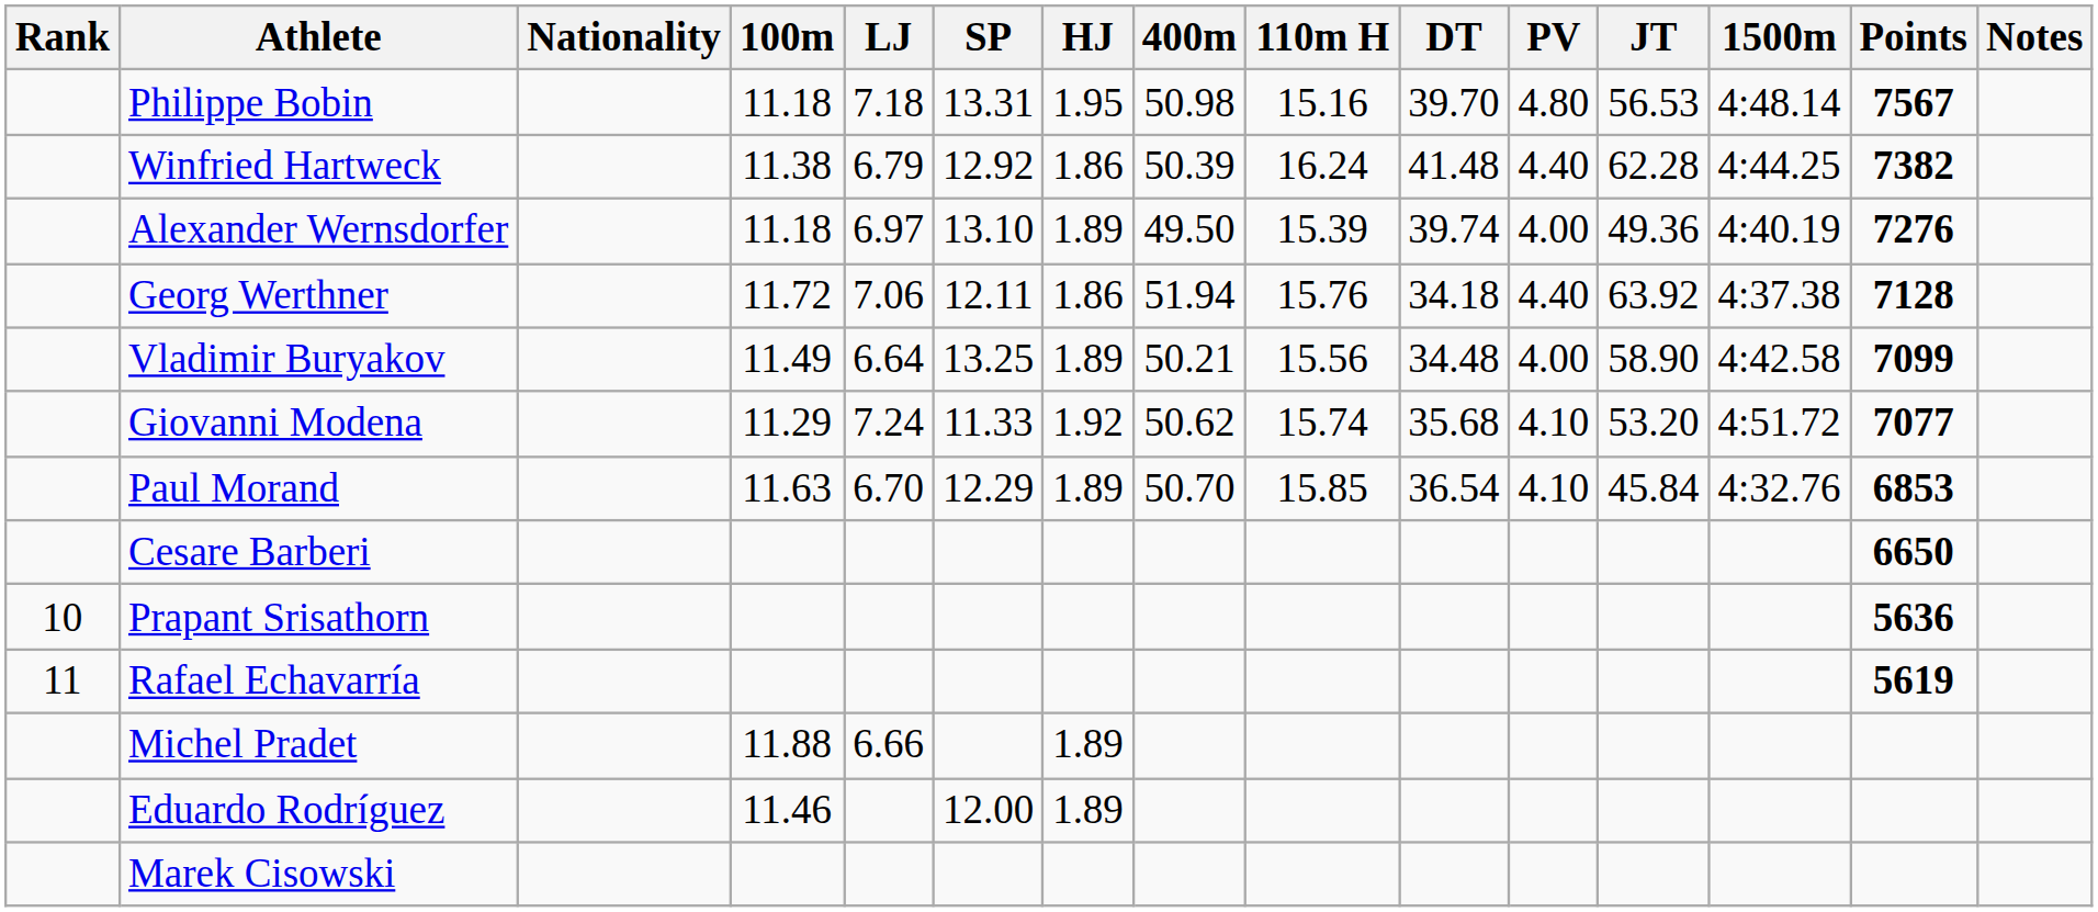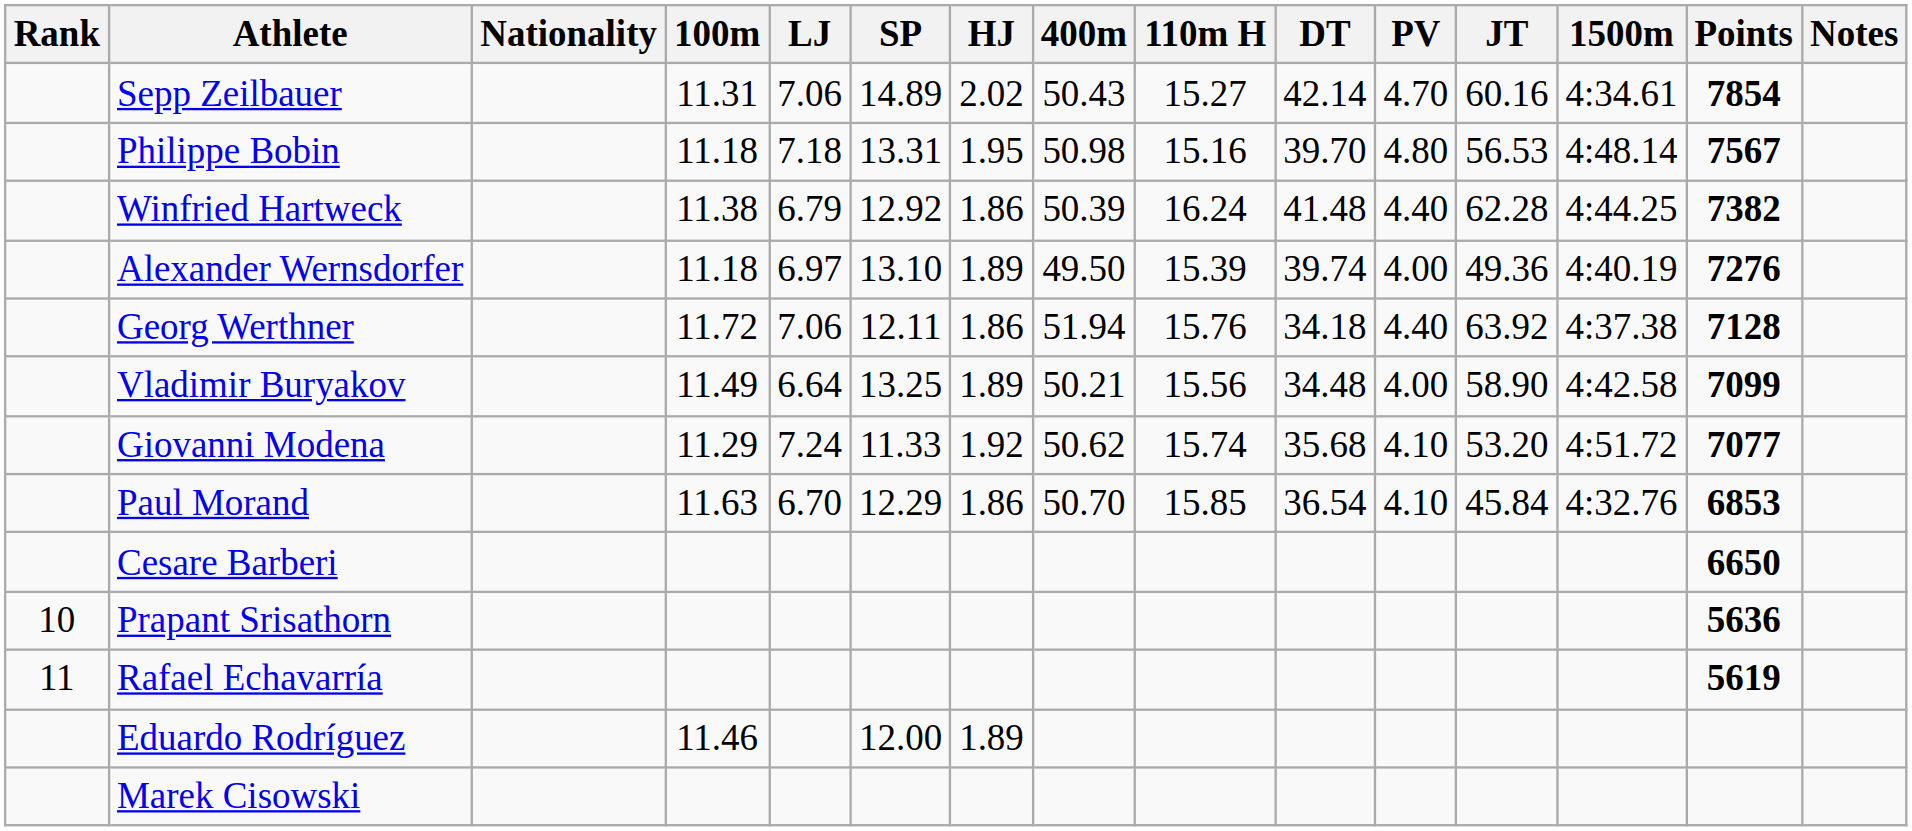+ row: Sepp Zeilbauer | 11.31 | 7.06 | 14.89 | 2.02 | 50.43 | 15.27 | 42.14 | 4.70 | 60.16 | 4:34.61 | 7854
Paul Morand | HJ: 1.89 -> 1.86
- row: Michel Pradet | 11.88 | 6.66 | 1.89
